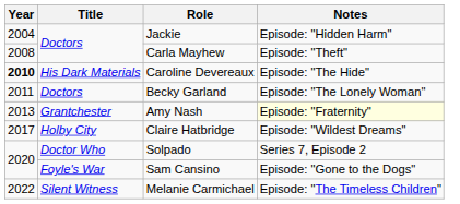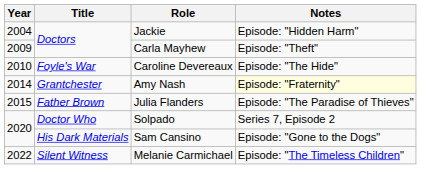Carla Mayhew | Year: 2008 -> 2009
Caroline Devereaux | Year: bold -> normal
Caroline Devereaux | Title: His Dark Materials -> Foyle's War
- row: 2011 | Doctors | Becky Garland | Episode: "The Lonely Woman"
Amy Nash | Year: 2013 -> 2014
+ row: 2015 | Father Brown | Julia Flanders | Episode: "The Paradise of Thieves"
- row: 2017 | Holby City | Claire Hatbridge | Episode: "Wildest Dreams"
Sam Cansino | Title: Foyle's War -> His Dark Materials
